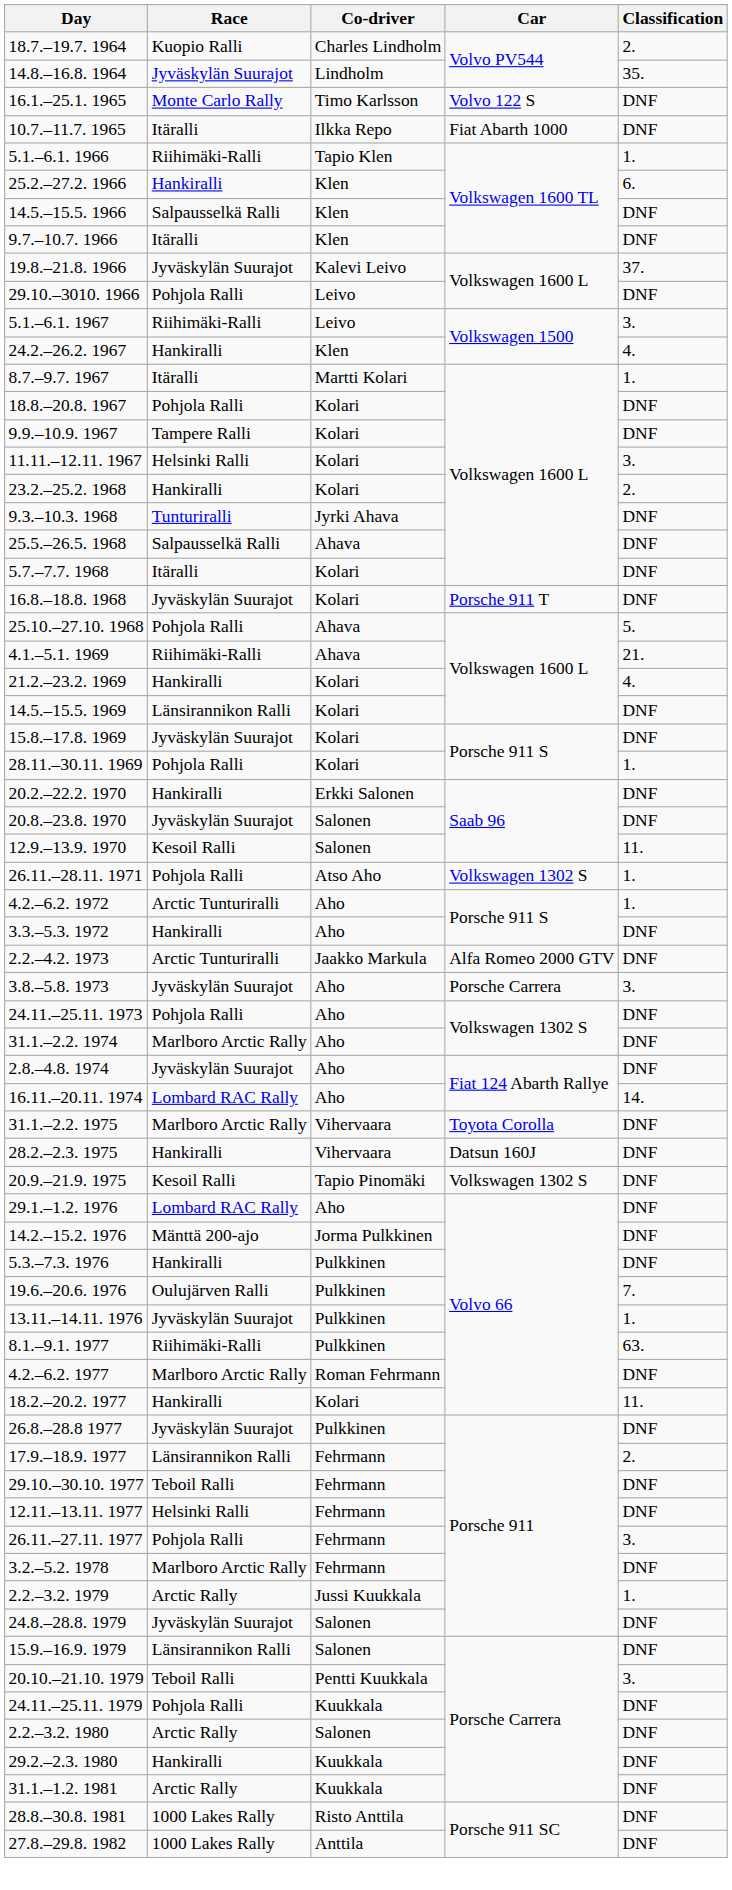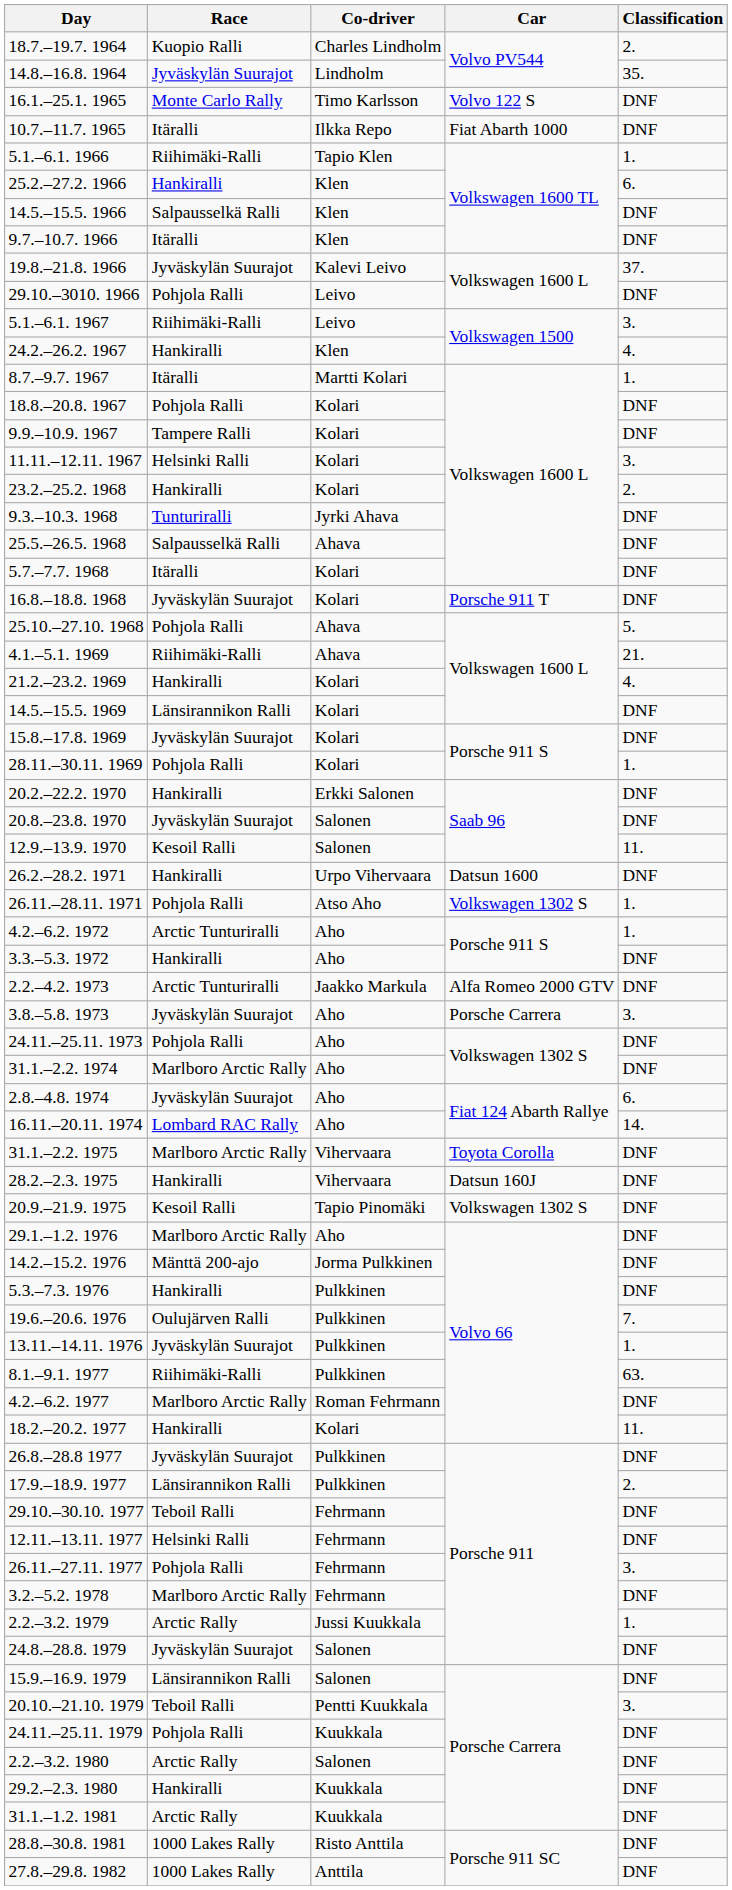+ row: 26.2.–28.2. 1971 | Hankiralli | Urpo Vihervaara | Datsun 1600 | DNF
2.8.–4.8. 1974 | Classification: DNF -> 6.
29.1.–1.2. 1976 | Race: Lombard RAC Rally -> Marlboro Arctic Rally
17.9.–18.9. 1977 | Co-driver: Fehrmann -> Pulkkinen
